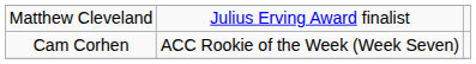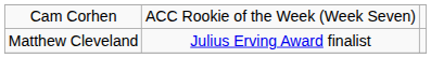rows swapped: Cam Corhen <-> Matthew Cleveland
